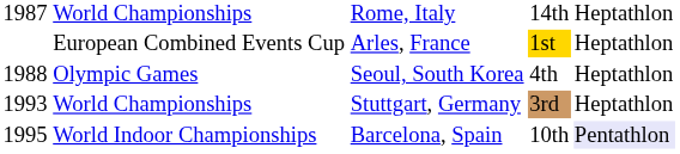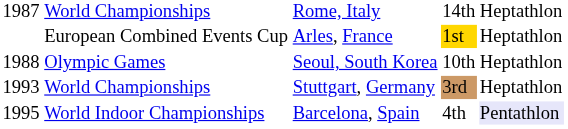Olympic Games | column 4: 4th -> 10th
World Indoor Championships | column 4: 10th -> 4th
